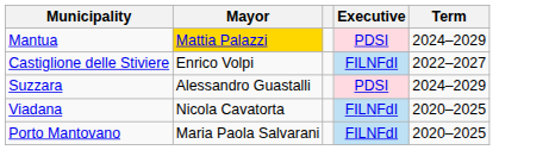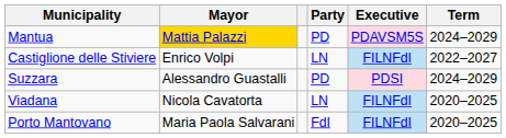+ column: Party | PD | LN | PD | LN | FdI
Mantua | Executive: PDSI -> PDAVSM5S
